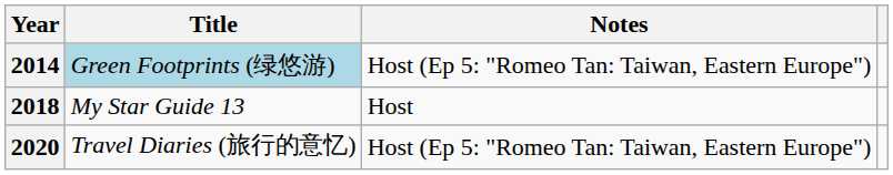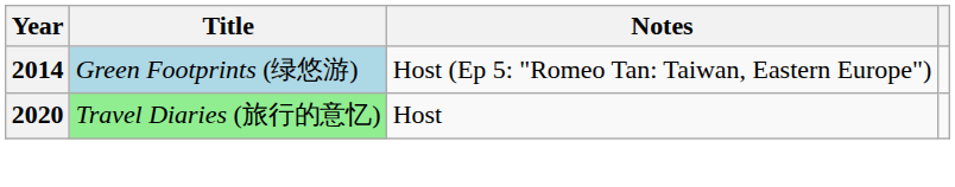- row: 2018 | My Star Guide 13 | Host
2020 | Title: no background -> lightgreen background
2020 | Notes: Host (Ep 5: "Romeo Tan: Taiwan, Eastern Europe") -> Host
